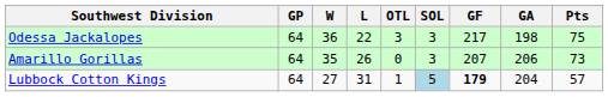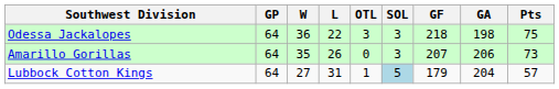Odessa Jackalopes | GF: 217 -> 218
Lubbock Cotton Kings | GF: bold -> normal
